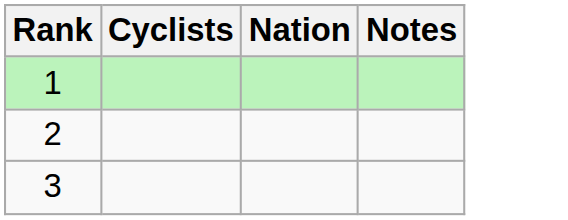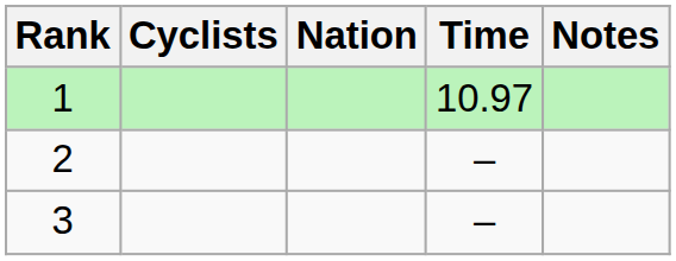+ column: Time | 10.97 | – | –
